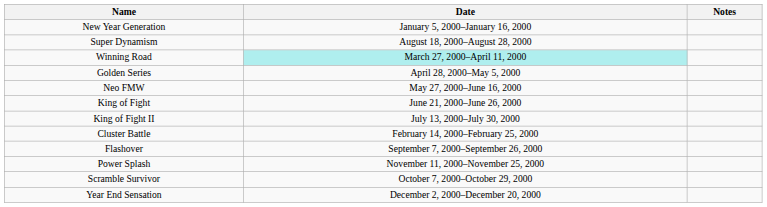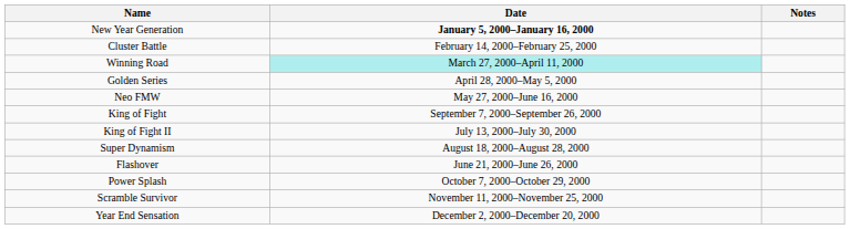New Year Generation | Date: normal -> bold
rows swapped: Cluster Battle <-> Super Dynamism
King of Fight | Date: June 21, 2000–June 26, 2000 -> September 7, 2000–September 26, 2000
Flashover | Date: September 7, 2000–September 26, 2000 -> June 21, 2000–June 26, 2000
Power Splash | Date: November 11, 2000–November 25, 2000 -> October 7, 2000–October 29, 2000
Scramble Survivor | Date: October 7, 2000–October 29, 2000 -> November 11, 2000–November 25, 2000
